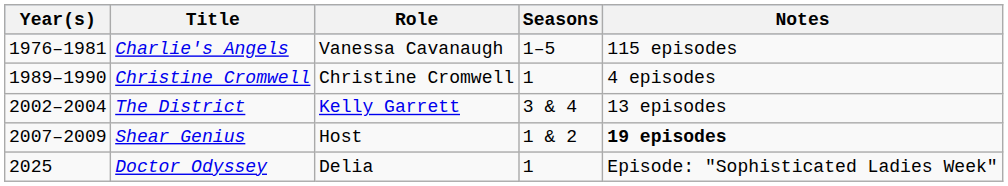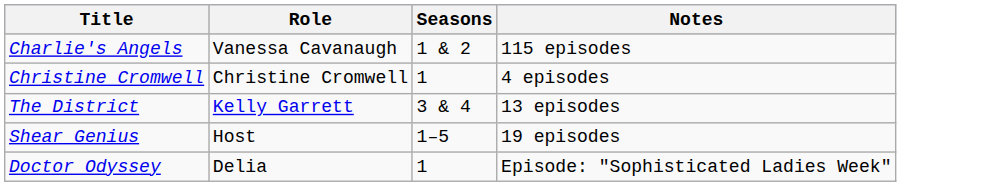- column: Year(s) | 1976–1981 | 1989–1990 | 2002–2004 | 2007–2009 | 2025
Charlie's Angels | Seasons: 1–5 -> 1 & 2
Shear Genius | Seasons: 1 & 2 -> 1–5
Shear Genius | Notes: bold -> normal
